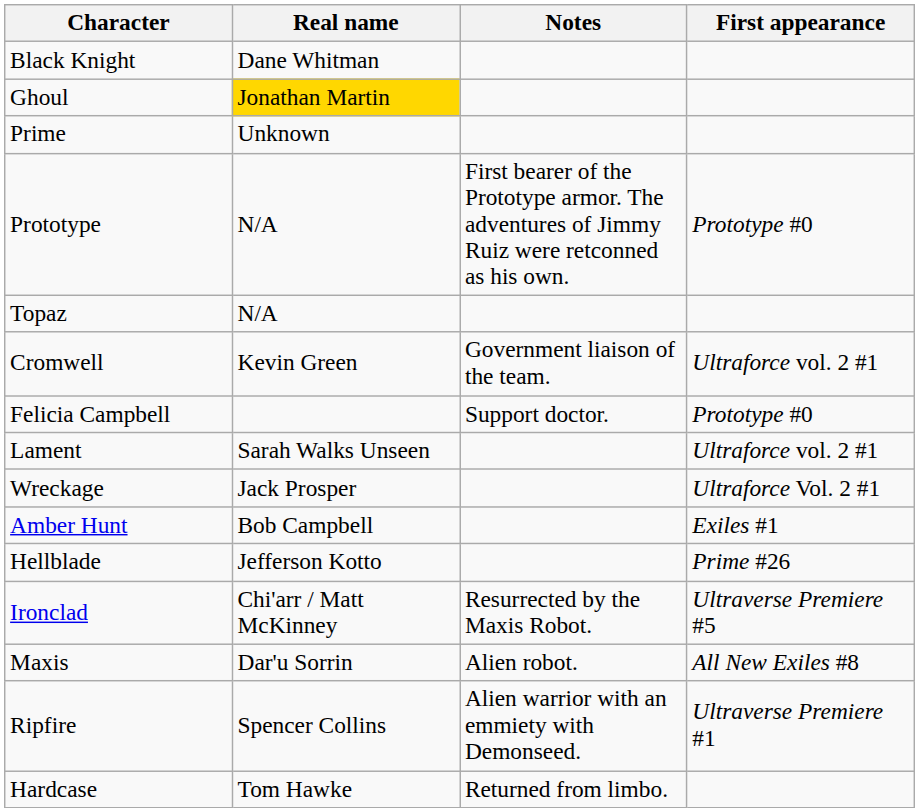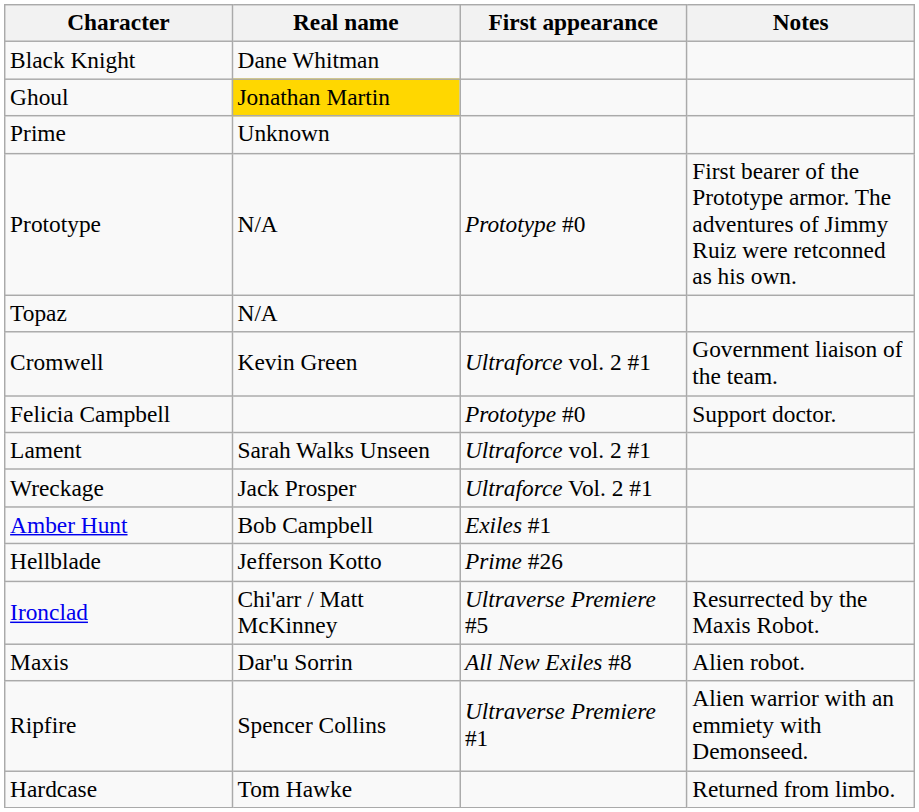columns swapped: First appearance <-> Notes
